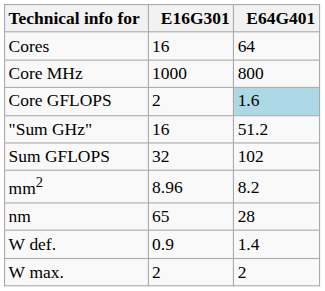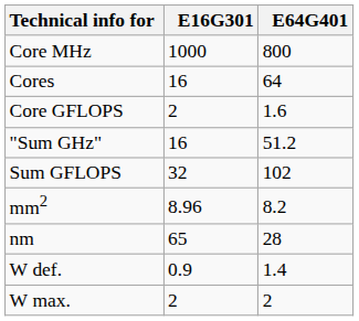rows swapped: Cores <-> Core MHz
Core GFLOPS | E64G401: lightblue background -> no background
